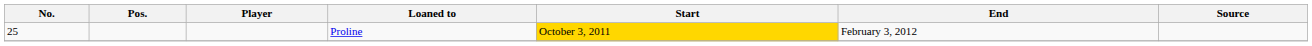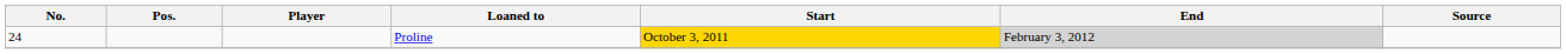Proline | No.: 25 -> 24
Proline | End: no background -> lightgrey background
